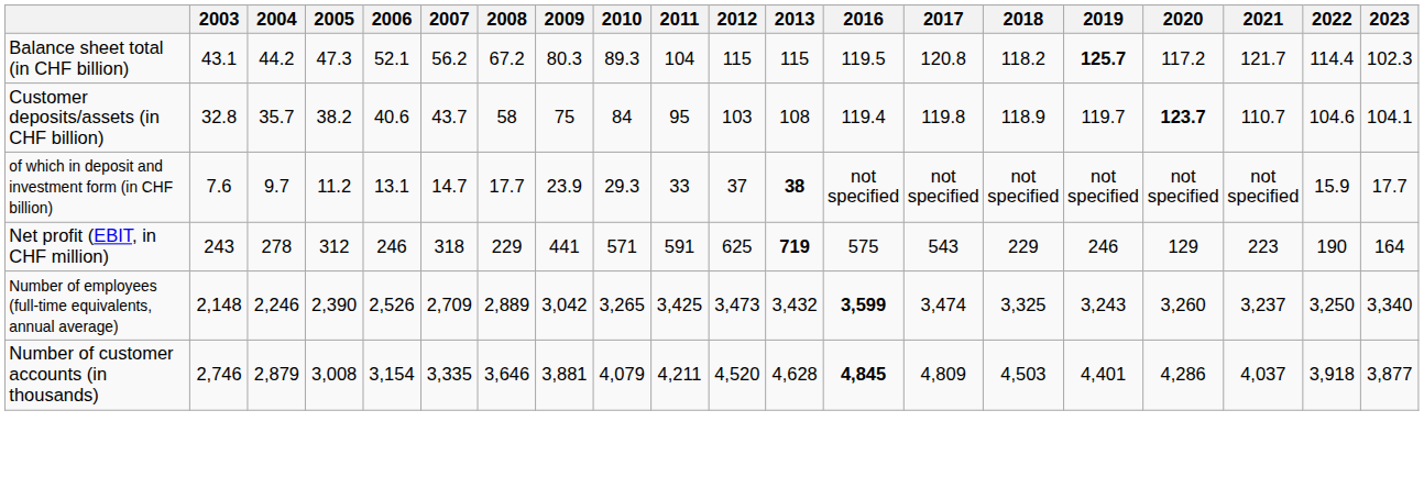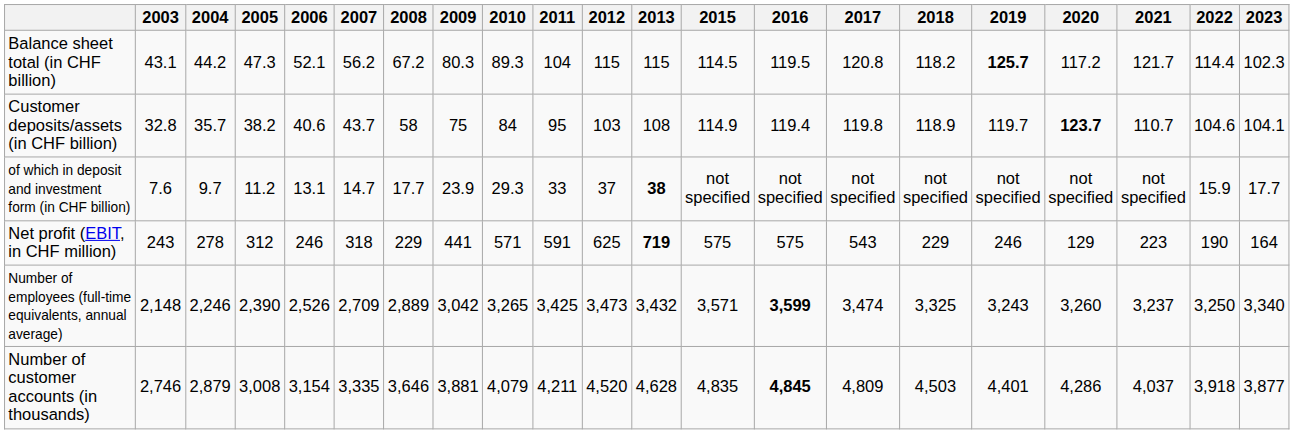+ column: 2015 | 114.5 | 114.9 | not specified | 575 | 3,571 | 4,835
